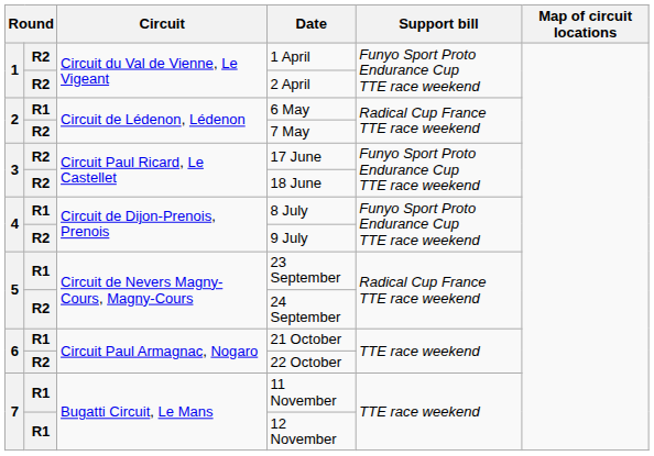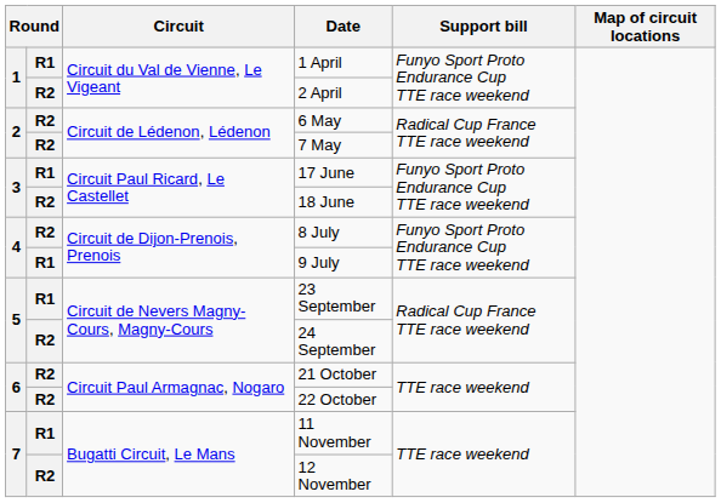1 April | column 2: R2 -> R1
6 May | column 2: R1 -> R2
17 June | column 2: R2 -> R1
8 July | column 2: R1 -> R2
9 July | column 2: R2 -> R1
21 October | column 2: R1 -> R2
12 November | column 2: R1 -> R2
